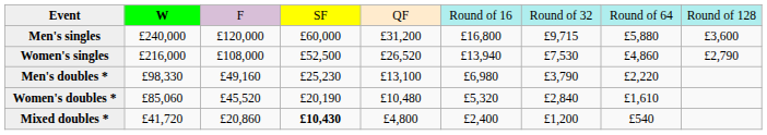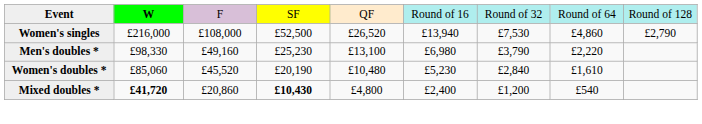- row: Men's singles | £240,000 | £120,000 | £60,000 | £31,200 | £16,800 | £9,715 | £5,880 | £3,600
Women's doubles * | column 6: £5,320 -> £5,230
Mixed doubles * | column 2: normal -> bold
